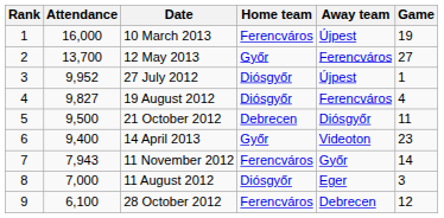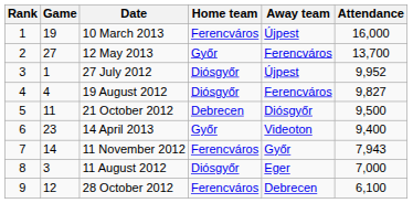columns swapped: Game <-> Attendance
